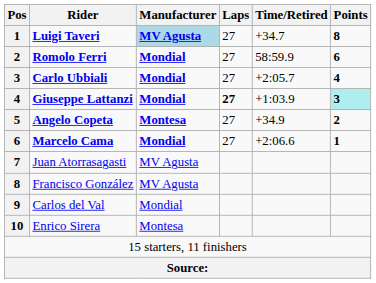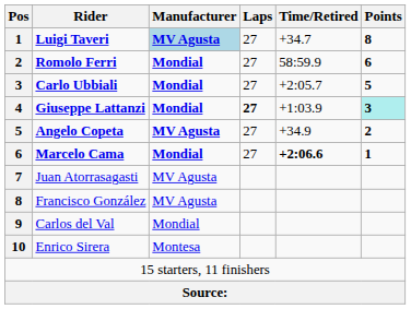Carlo Ubbiali | Points: 4 -> 5
Angelo Copeta | Manufacturer: Montesa -> MV Agusta
Marcelo Cama | Time/Retired: normal -> bold
